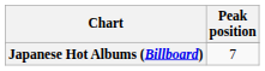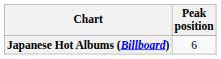Japanese Hot Albums (Billboard) | column 2: 7 -> 6
